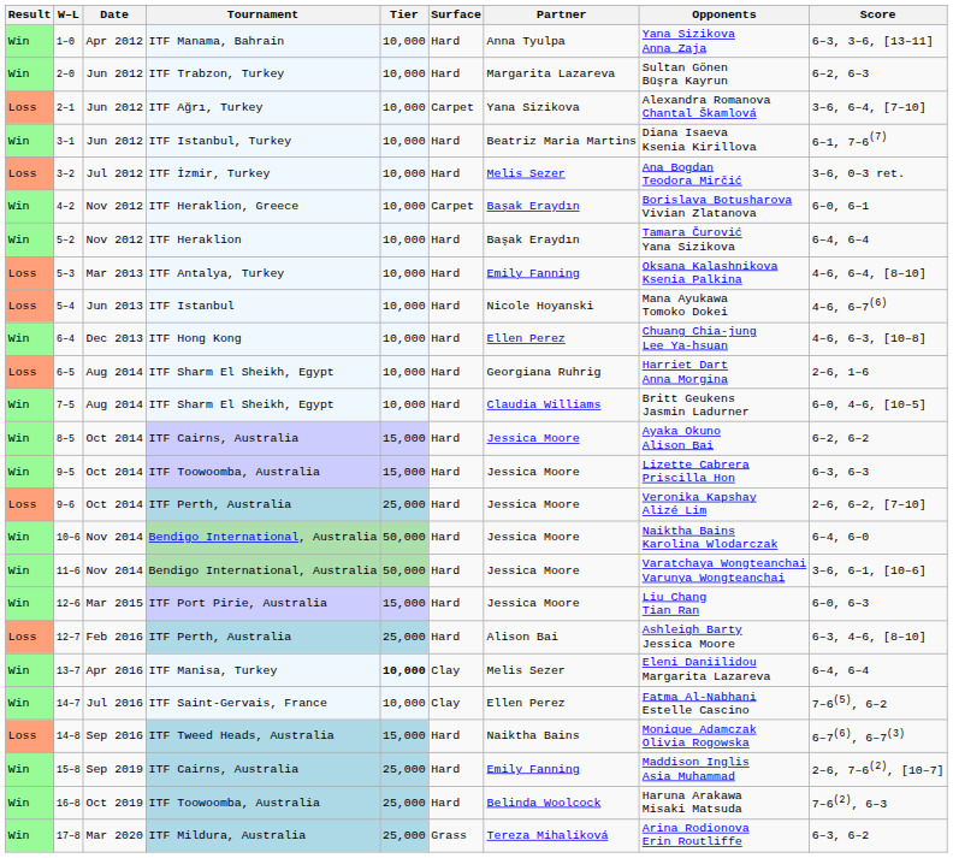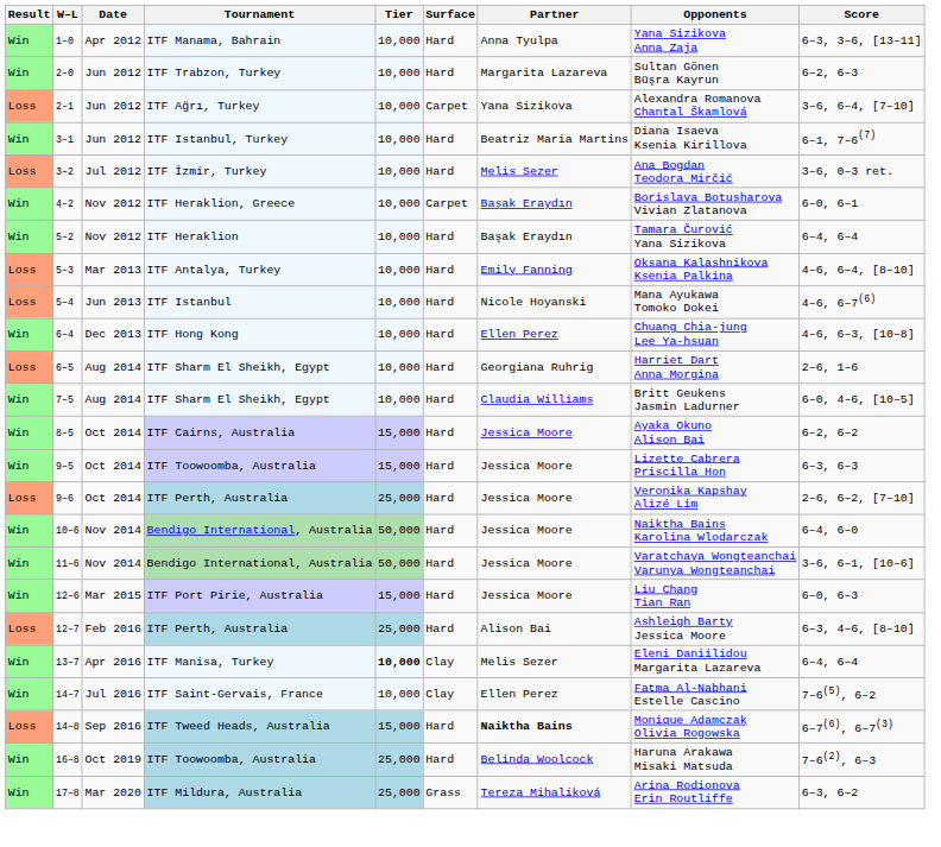14–8 | Partner: normal -> bold
- row: Win | 15–8 | Sep 2019 | ITF Cairns, Australia | 25,000 | Hard | Emily Fanning | Maddison Inglis Asia Muhammad | 2–6, 7–6(2), [10–7]
